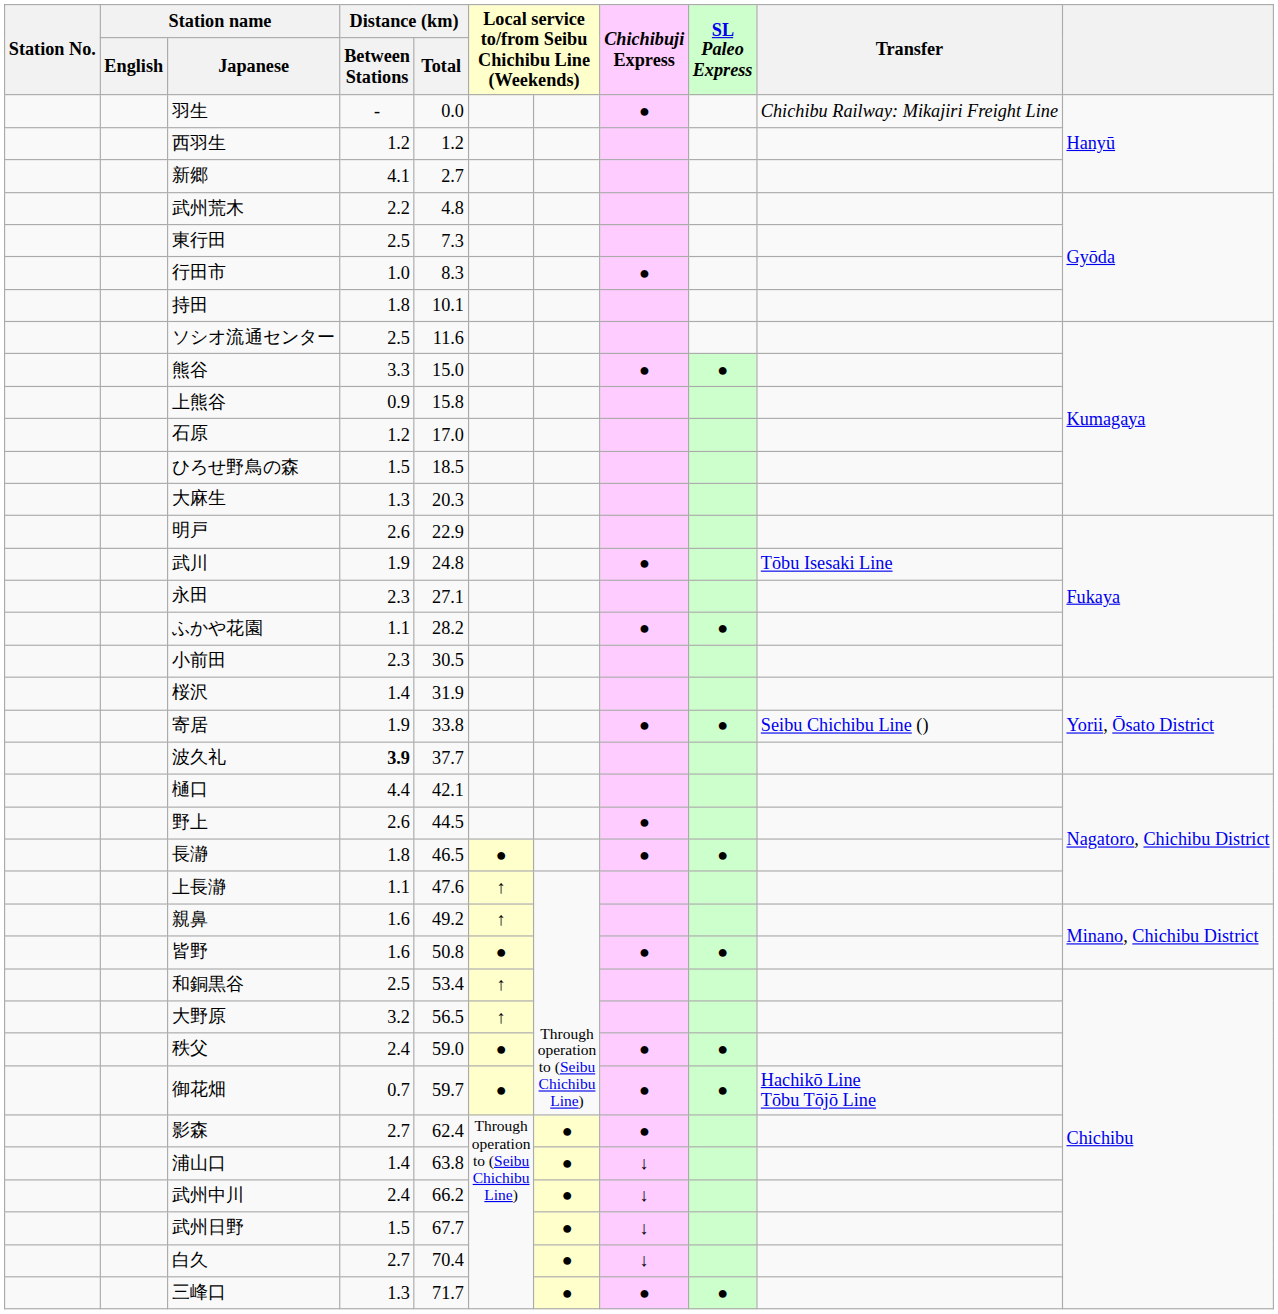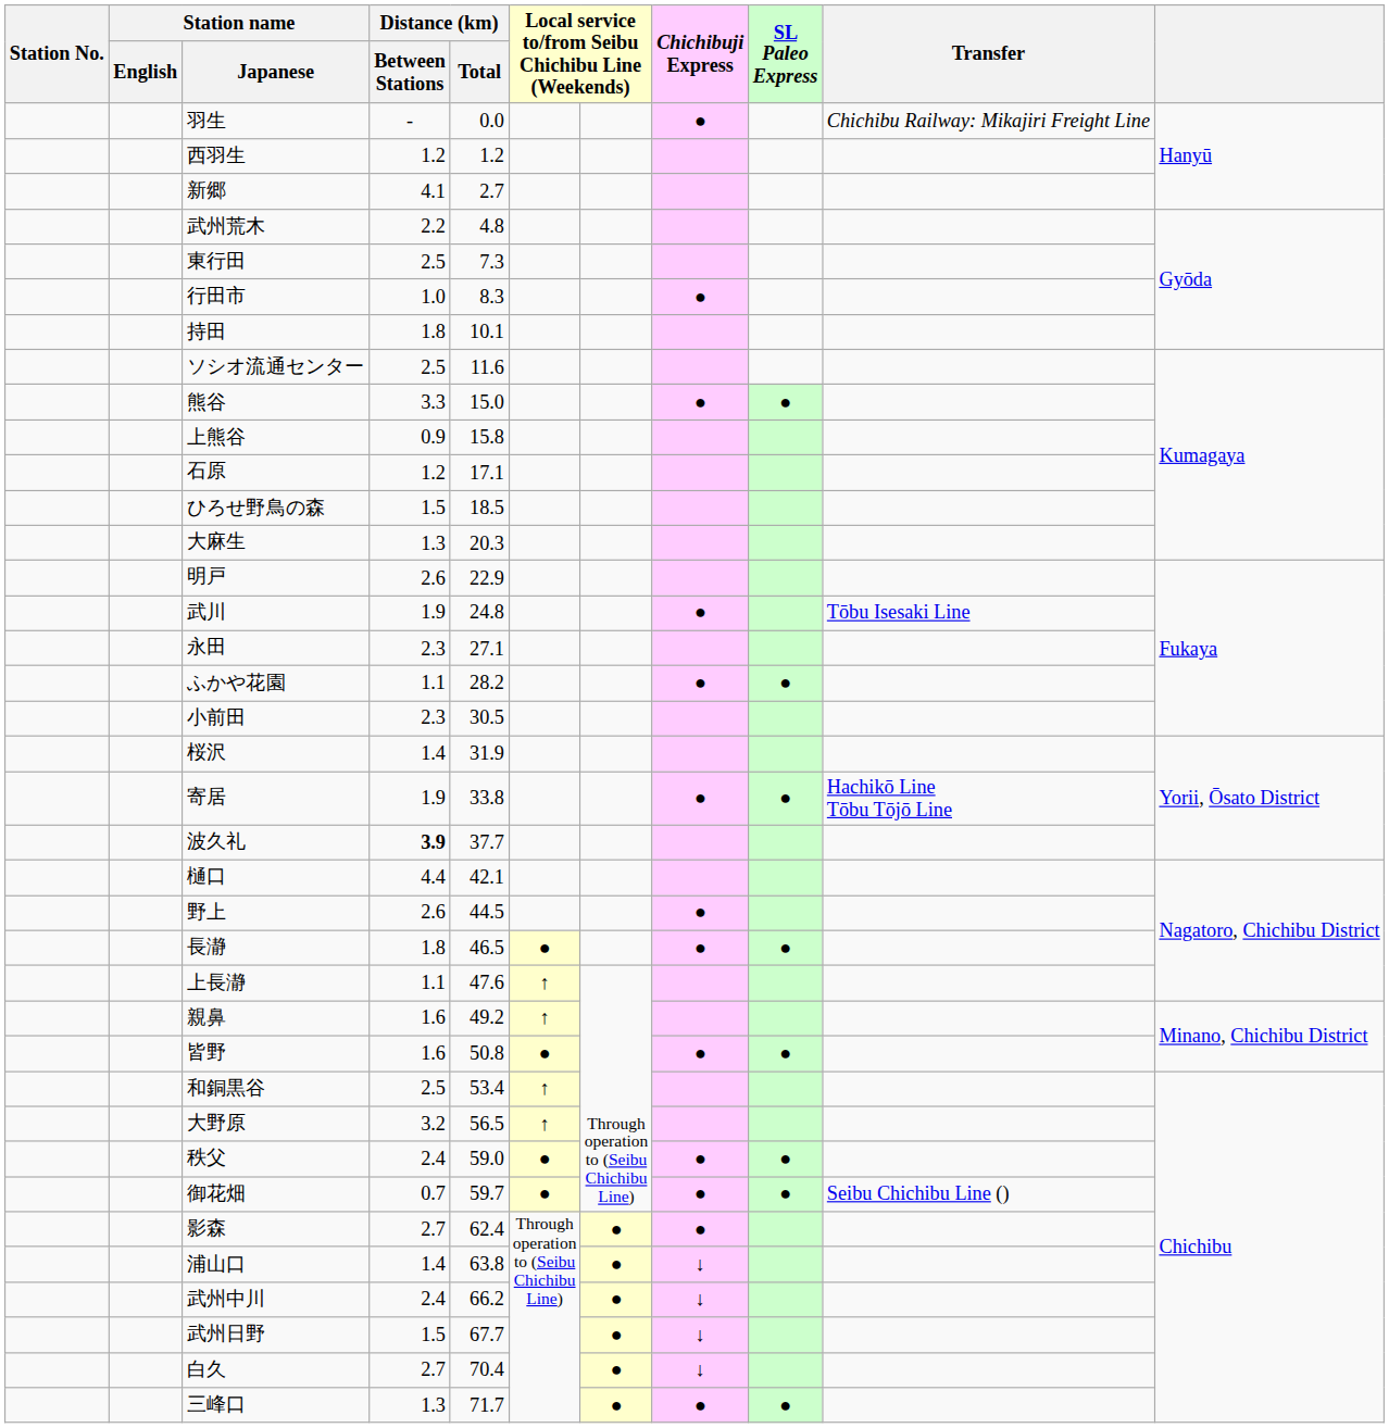石原 | Distance (km) / Total: 17.0 -> 17.1
寄居 | Transfer: Seibu Chichibu Line () -> Hachikō Line Tōbu Tōjō Line
御花畑 | Transfer: Hachikō Line Tōbu Tōjō Line -> Seibu Chichibu Line ()
